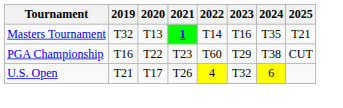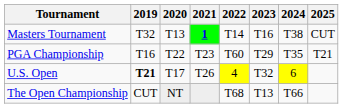Masters Tournament | 2024: T35 -> T38
Masters Tournament | 2025: T21 -> CUT
PGA Championship | 2024: T38 -> T35
PGA Championship | 2025: CUT -> T21
U.S. Open | 2019: normal -> bold
+ row: The Open Championship | CUT | NT | T68 | T13 | T66
